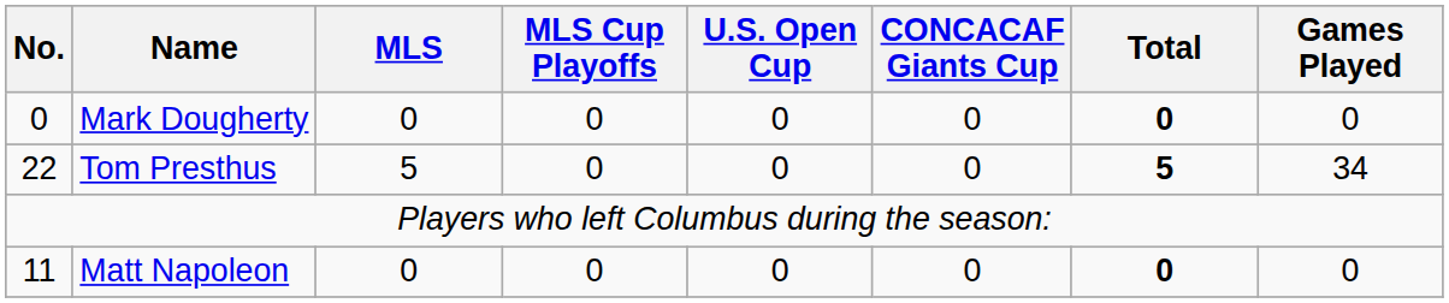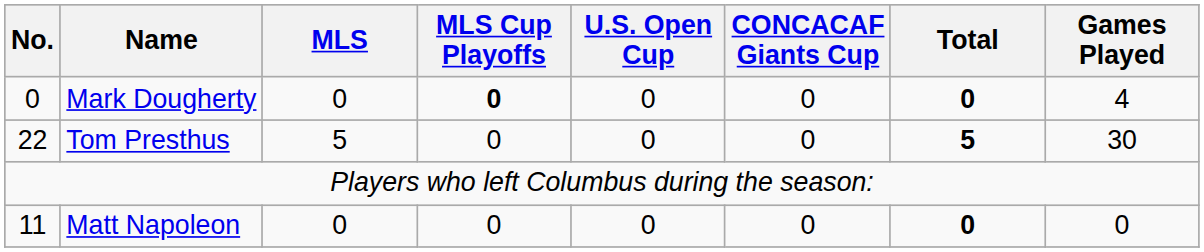Mark Dougherty | MLS Cup Playoffs: normal -> bold
Mark Dougherty | Games Played: 0 -> 4
Tom Presthus | Games Played: 34 -> 30
